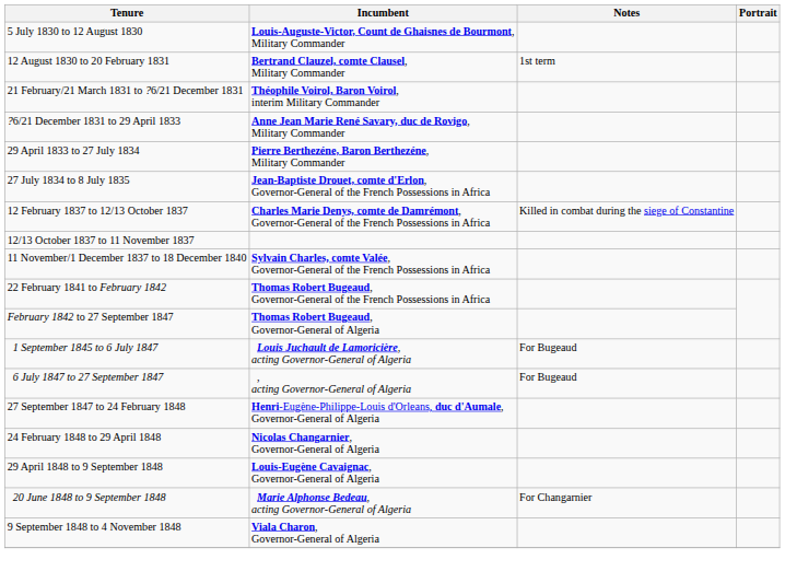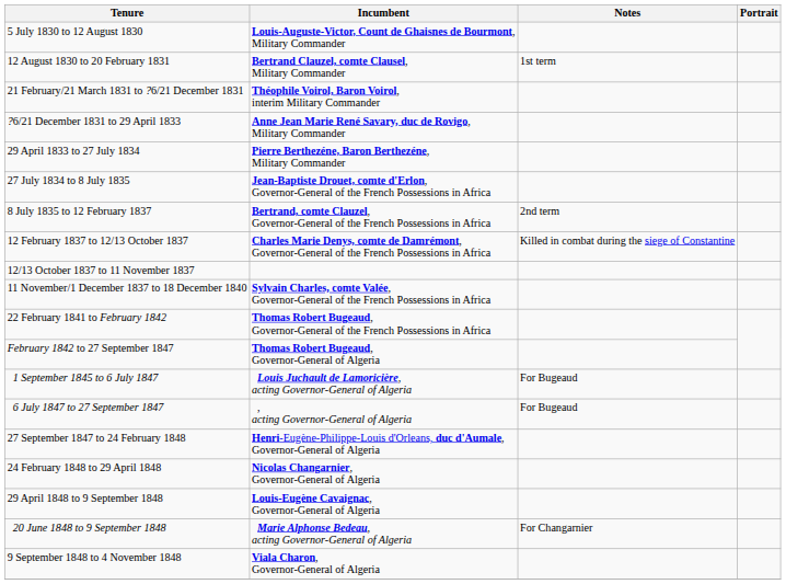+ row: 8 July 1835 to 12 February 1837 | Bertrand, comte Clauzel, Governor-General of the French Possessions in Africa | 2nd term
